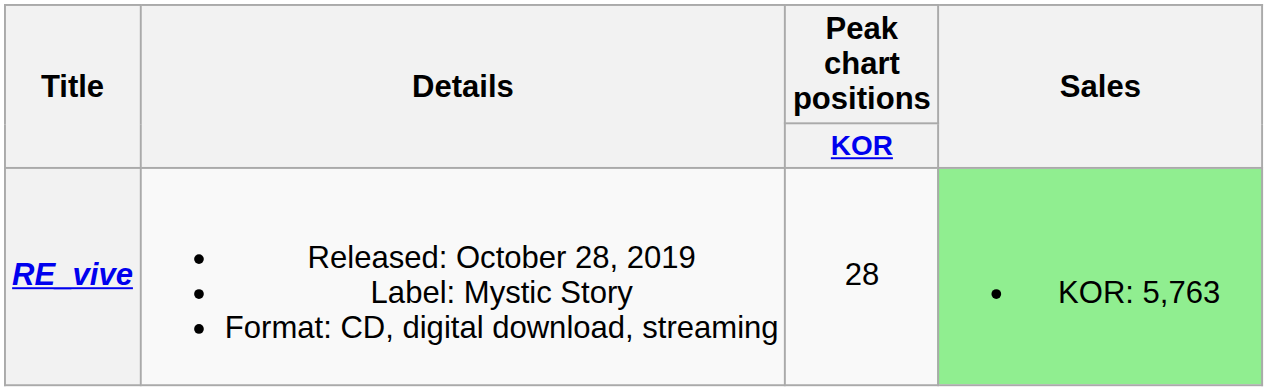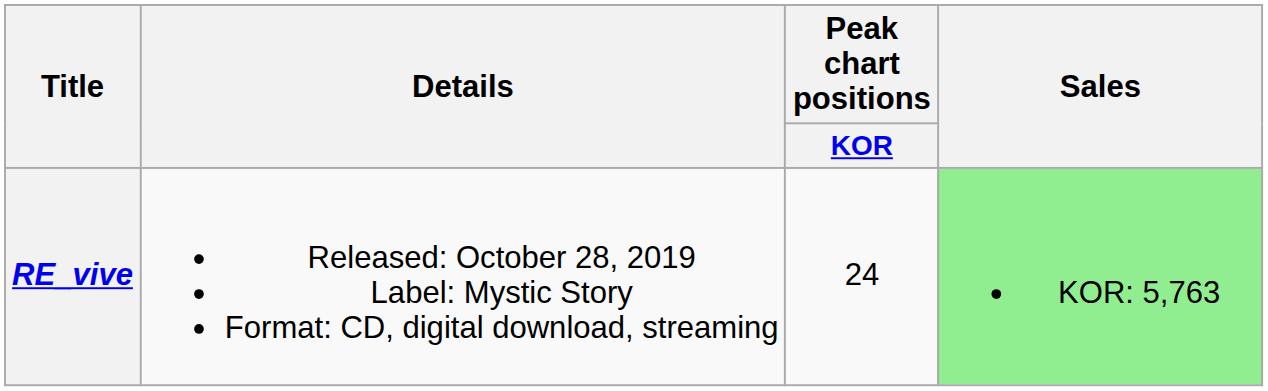RE_vive | Peak chart positions / KOR: 28 -> 24
